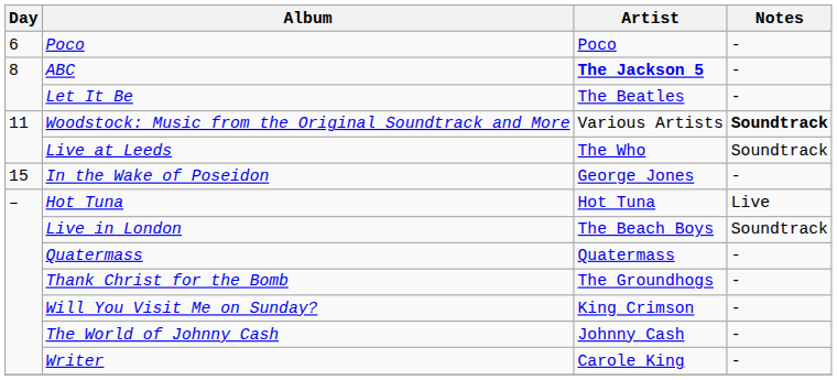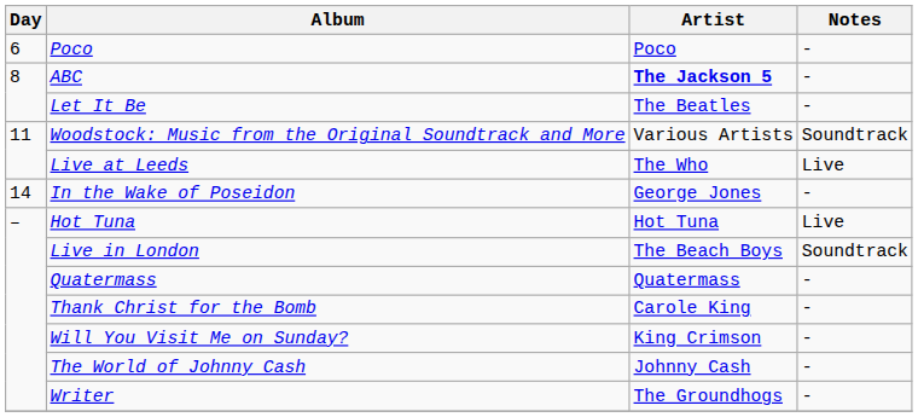Woodstock: Music from the Original Soundtrack and More | Notes: bold -> normal
Live at Leeds | Notes: Soundtrack -> Live
In the Wake of Poseidon | Day: 15 -> 14
Thank Christ for the Bomb | Artist: The Groundhogs -> Carole King
Writer | Artist: Carole King -> The Groundhogs
